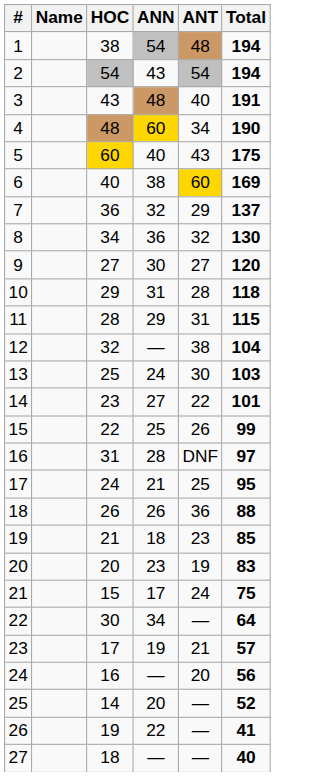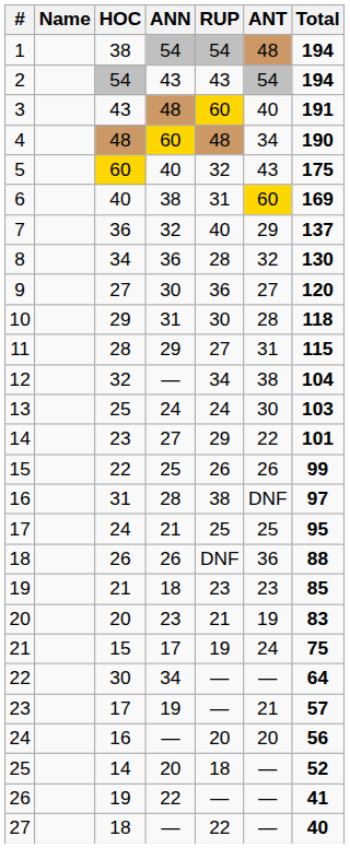+ column: RUP | 54 | 43 | 60 | 48 | 32 | 31 | 40 | 28 | 36 | 30 | 27 | 34 | 24 | 29 | 26 | 38 | 25 | DNF | 23 | 21 | 19 | — | — | 20 | 18 | — | 22
